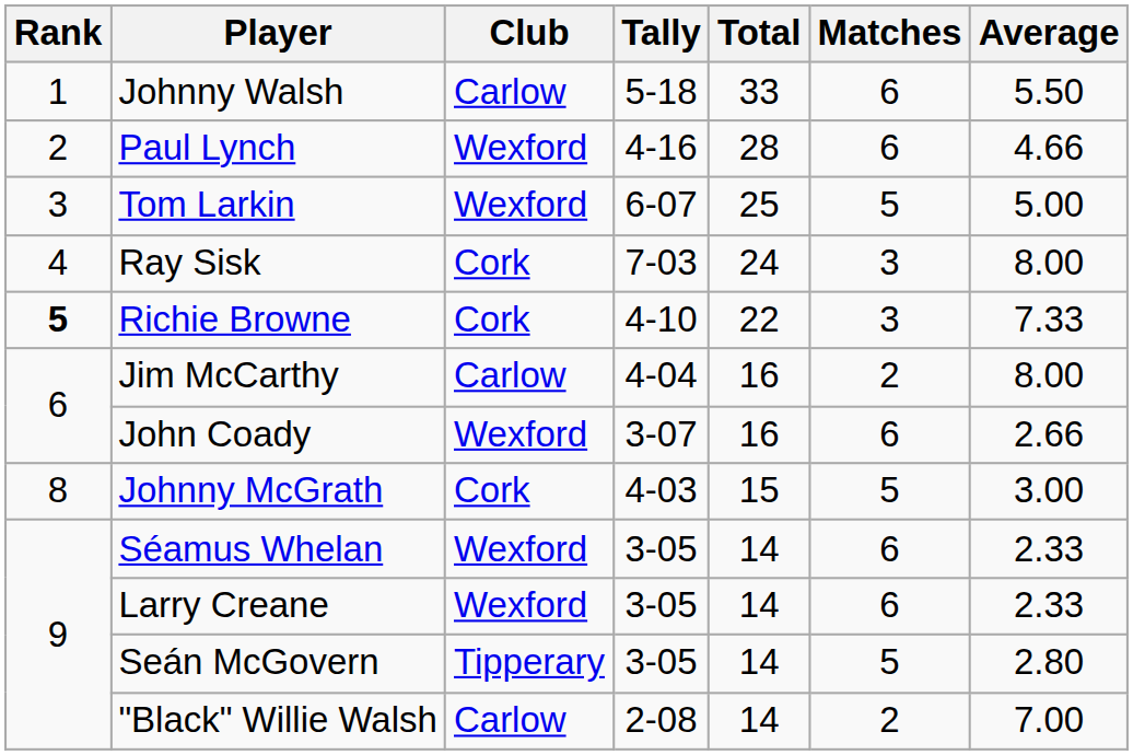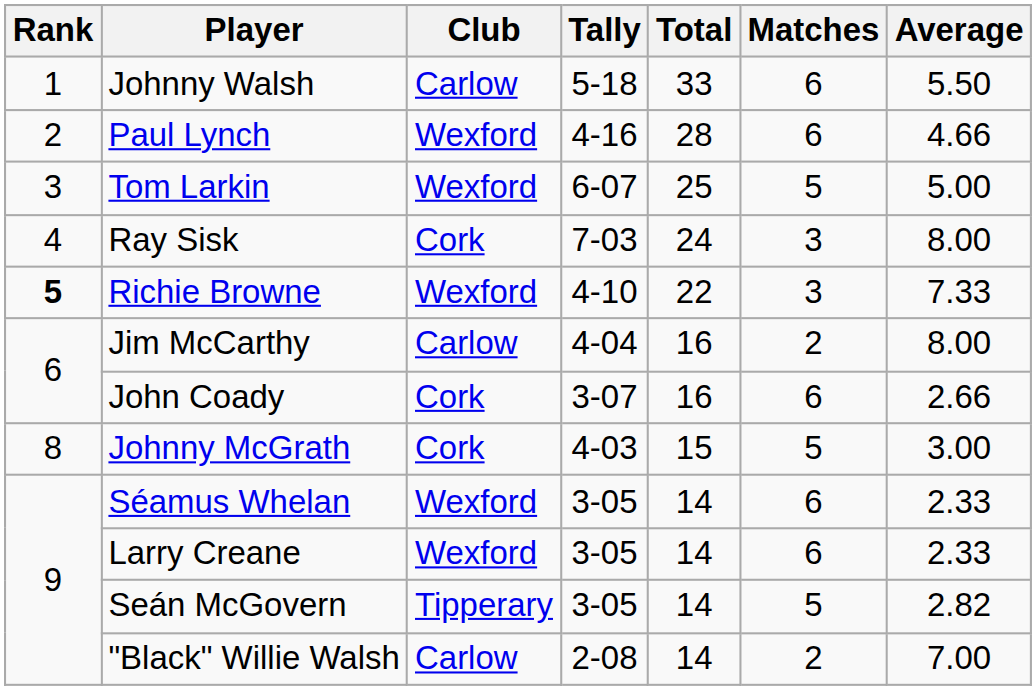Richie Browne | Club: Cork -> Wexford
John Coady | Club: Wexford -> Cork
Seán McGovern | Average: 2.80 -> 2.82
